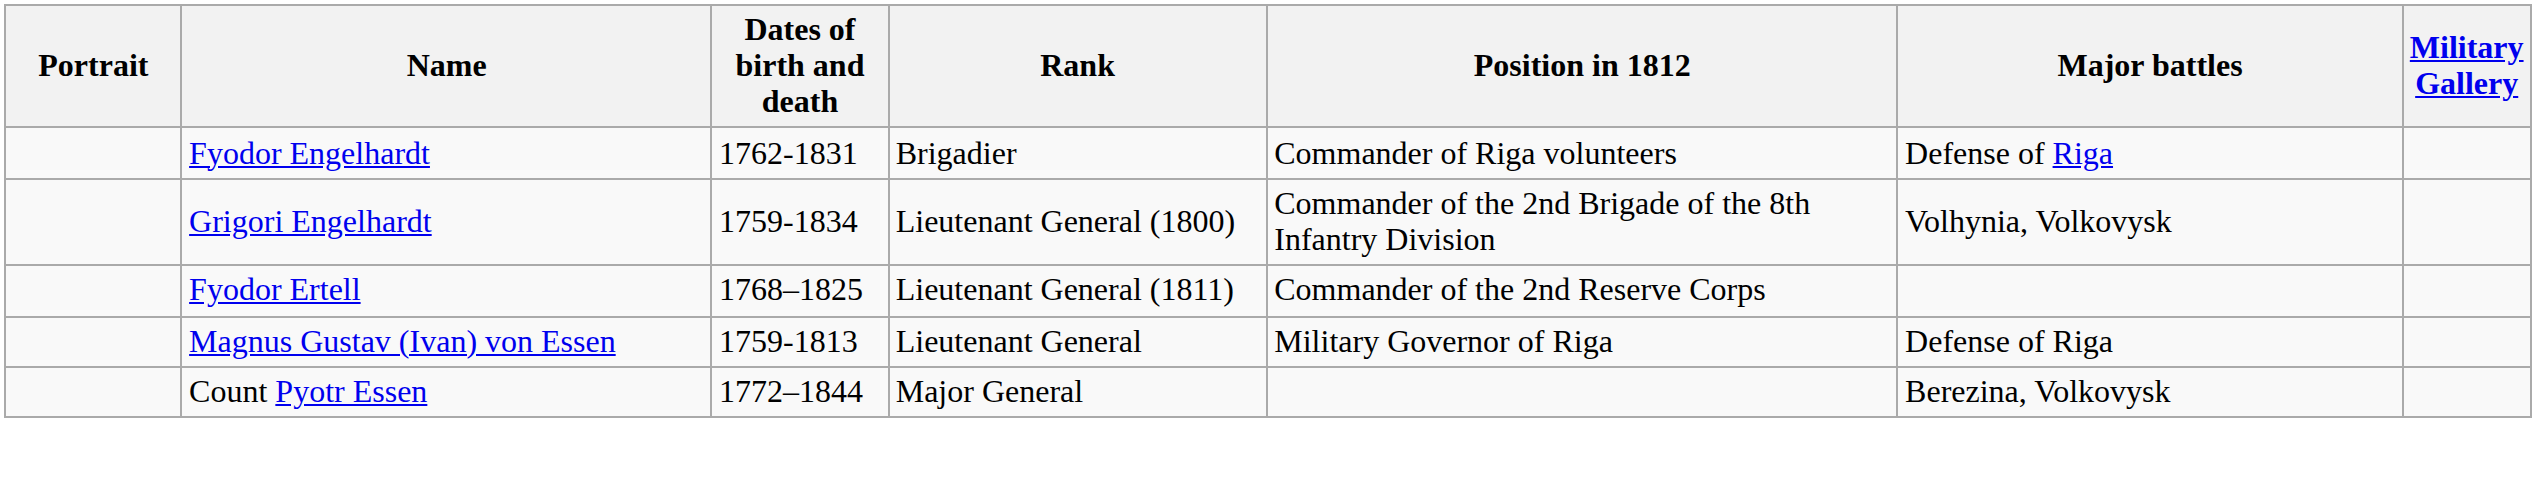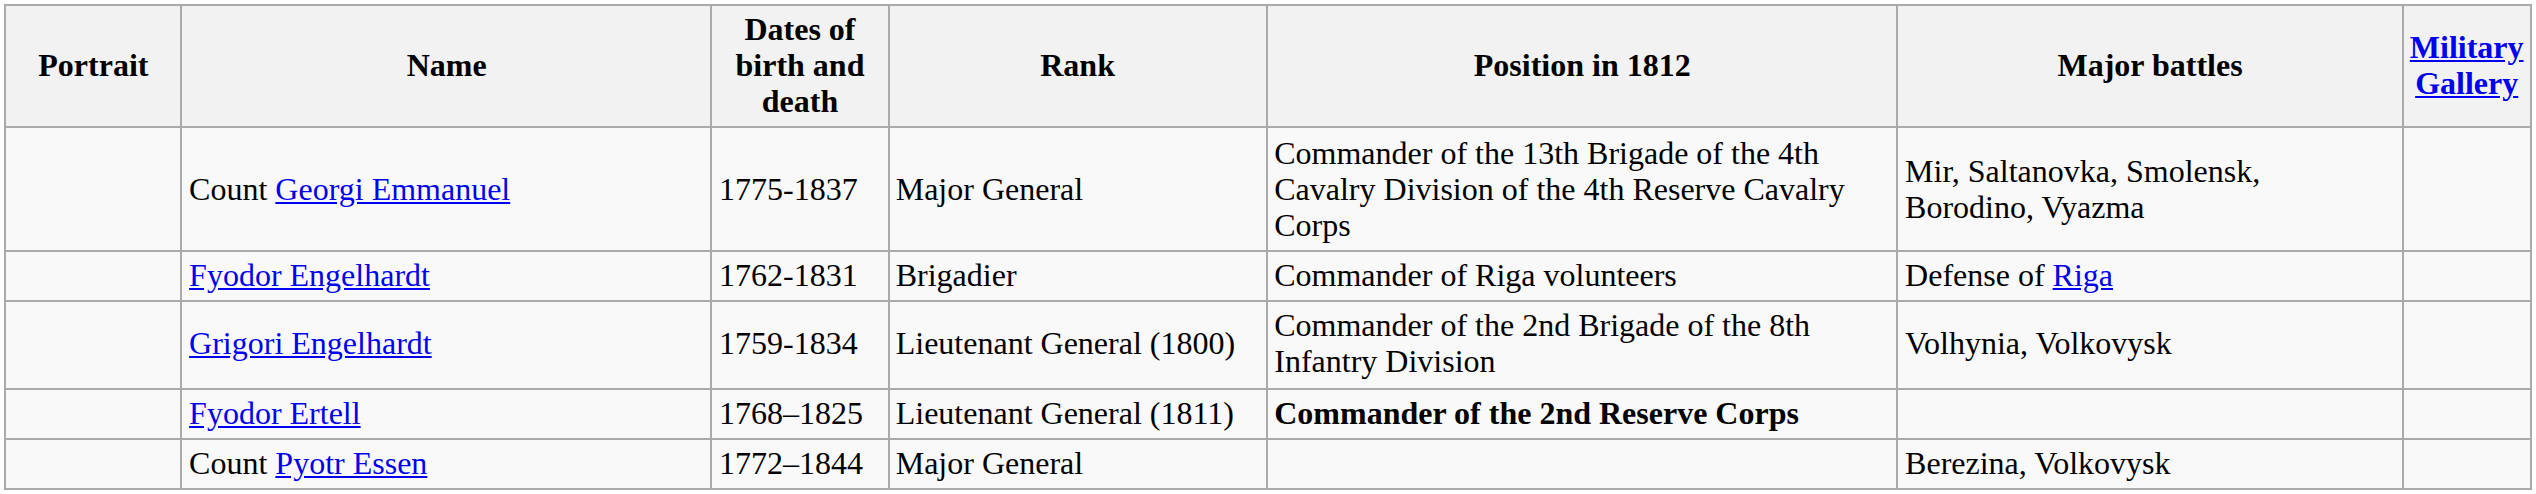+ row: Count Georgi Emmanuel | 1775-1837 | Major General | Commander of the 13th Brigade of the 4th Cavalry Division of the 4th Reserve Cavalry Corps | Mir, Saltanovka, Smolensk, Borodino, Vyazma
Fyodor Ertell | Position in 1812: normal -> bold
- row: Magnus Gustav (Ivan) von Essen | 1759-1813 | Lieutenant General | Military Governor of Riga | Defense of Riga
